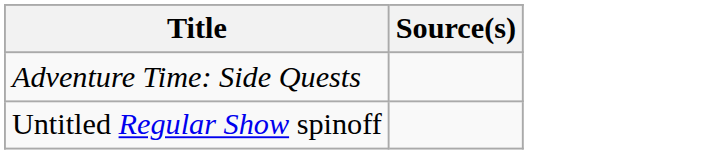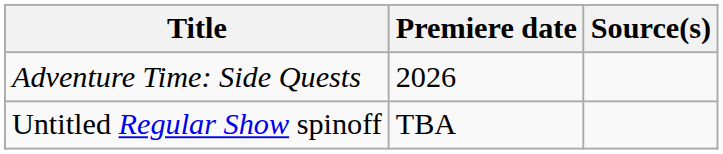+ column: Premiere date | 2026 | TBA
